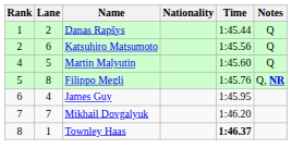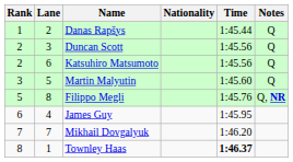+ row: 2 | 3 | Duncan Scott | 1:45.56 | Q
Martin Malyutin | Rank: 4 -> 3
